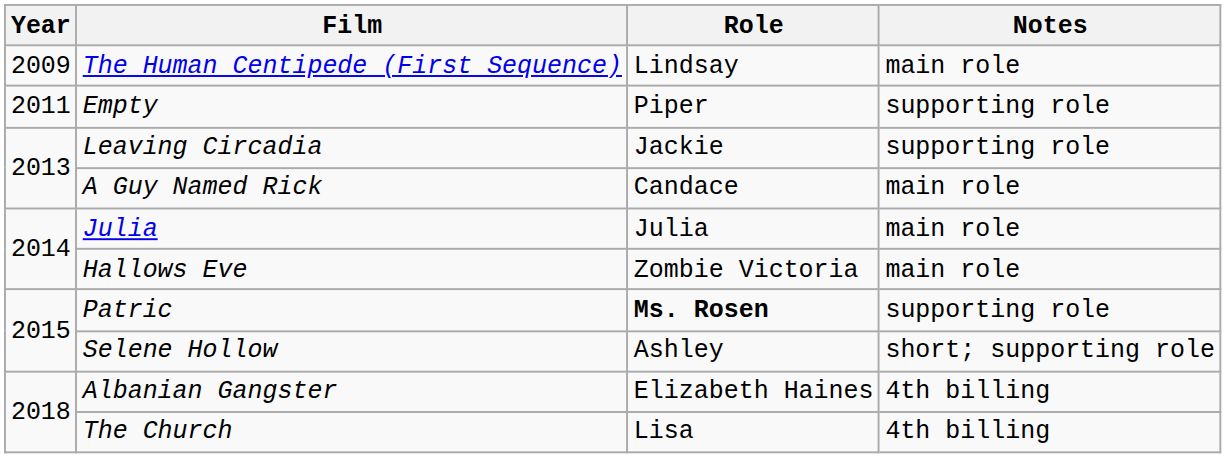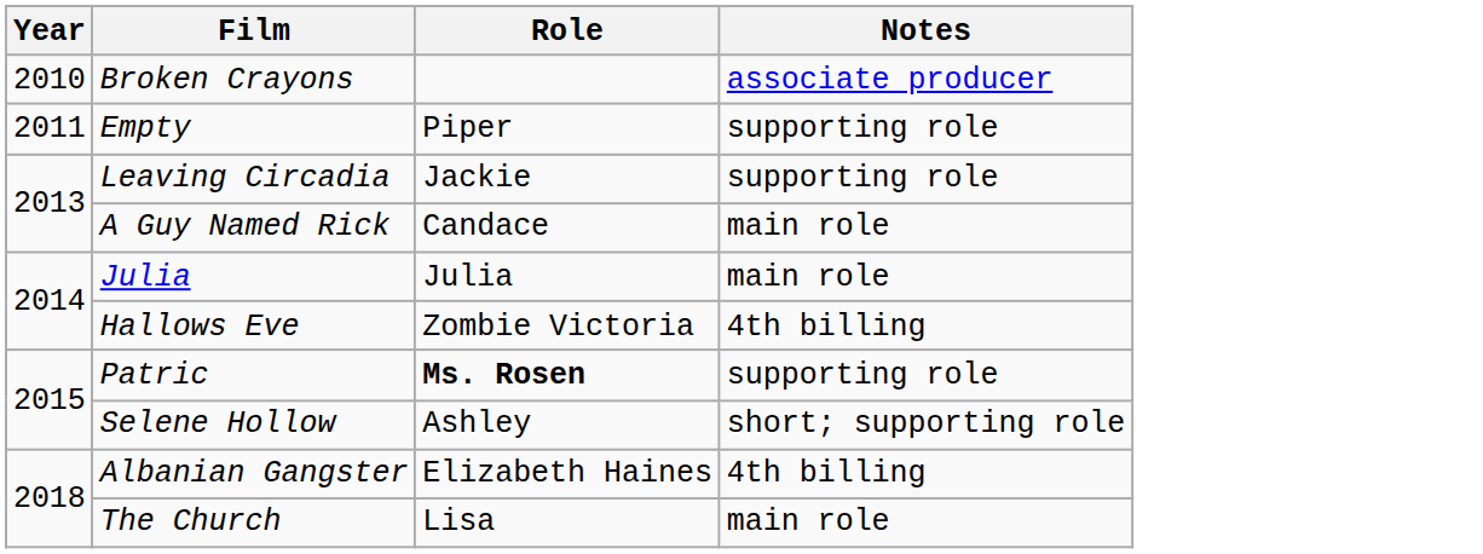- row: 2009 | The Human Centipede (First Sequence) | Lindsay | main role
+ row: 2010 | Broken Crayons | associate producer
Hallows Eve | Notes: main role -> 4th billing
The Church | Notes: 4th billing -> main role
